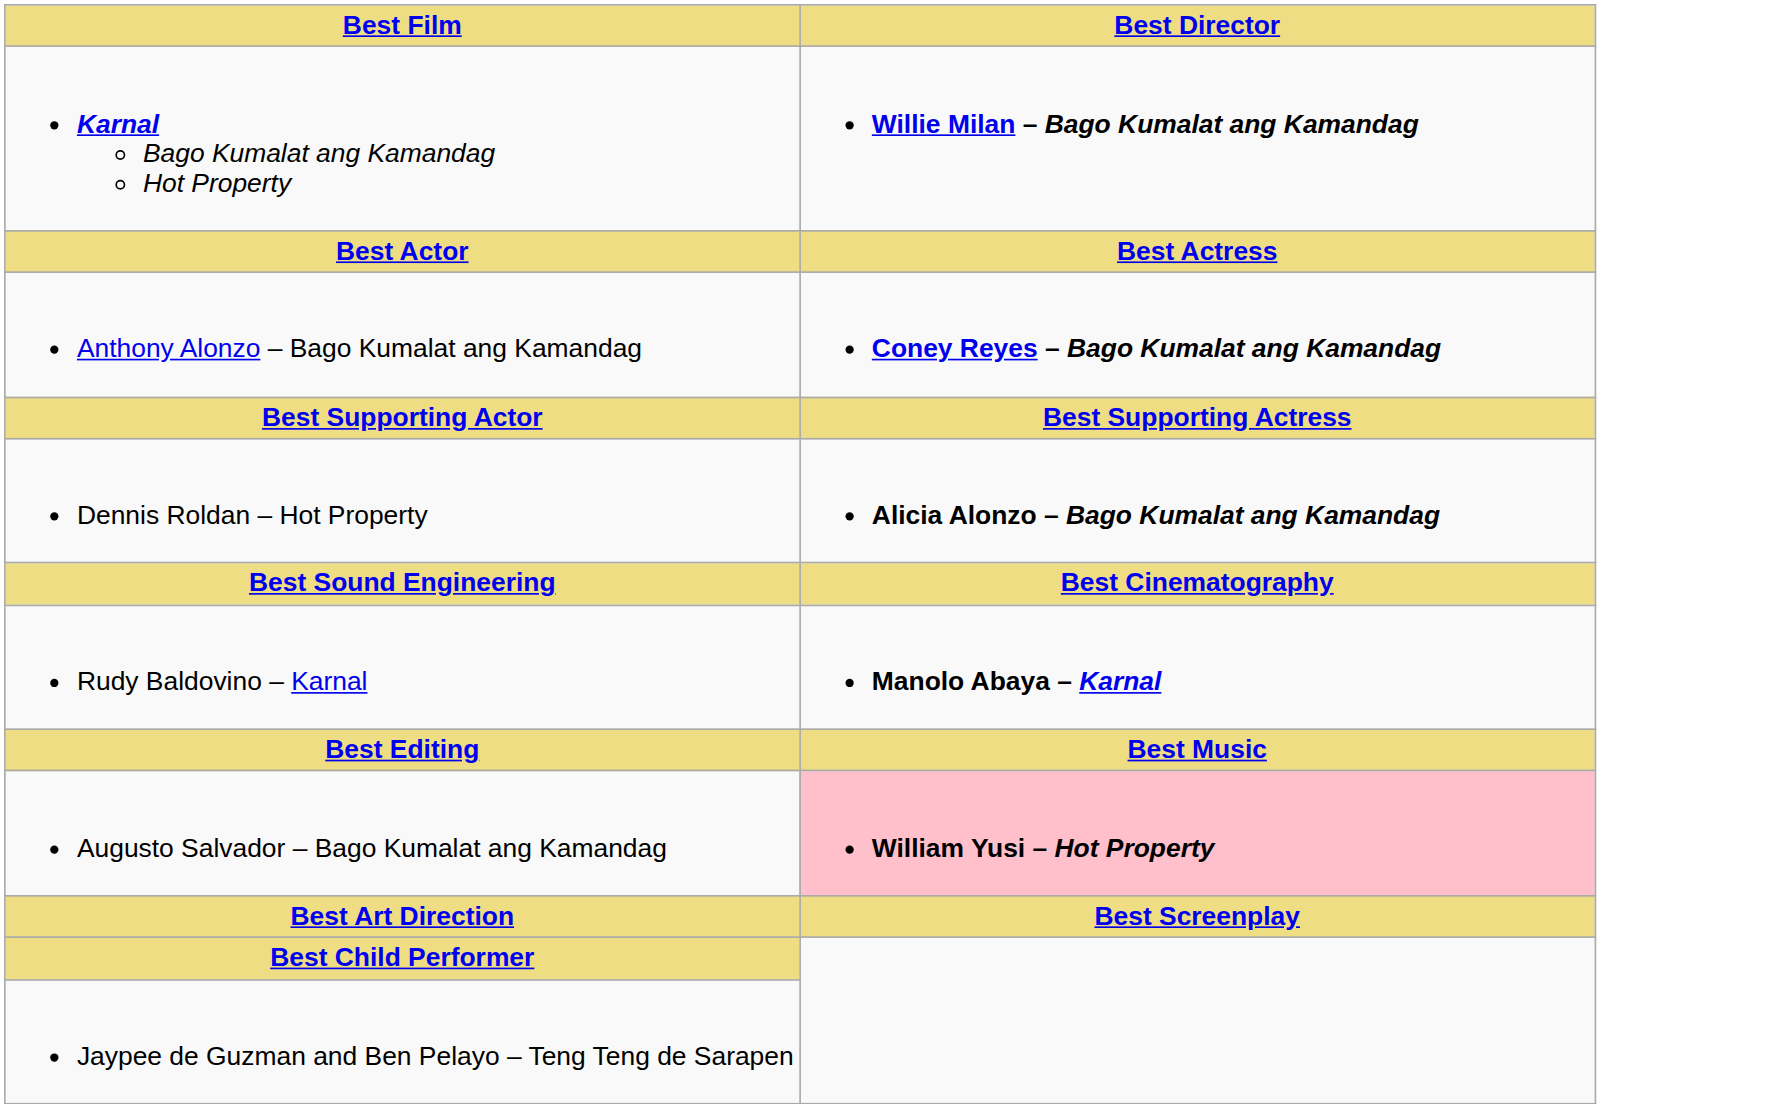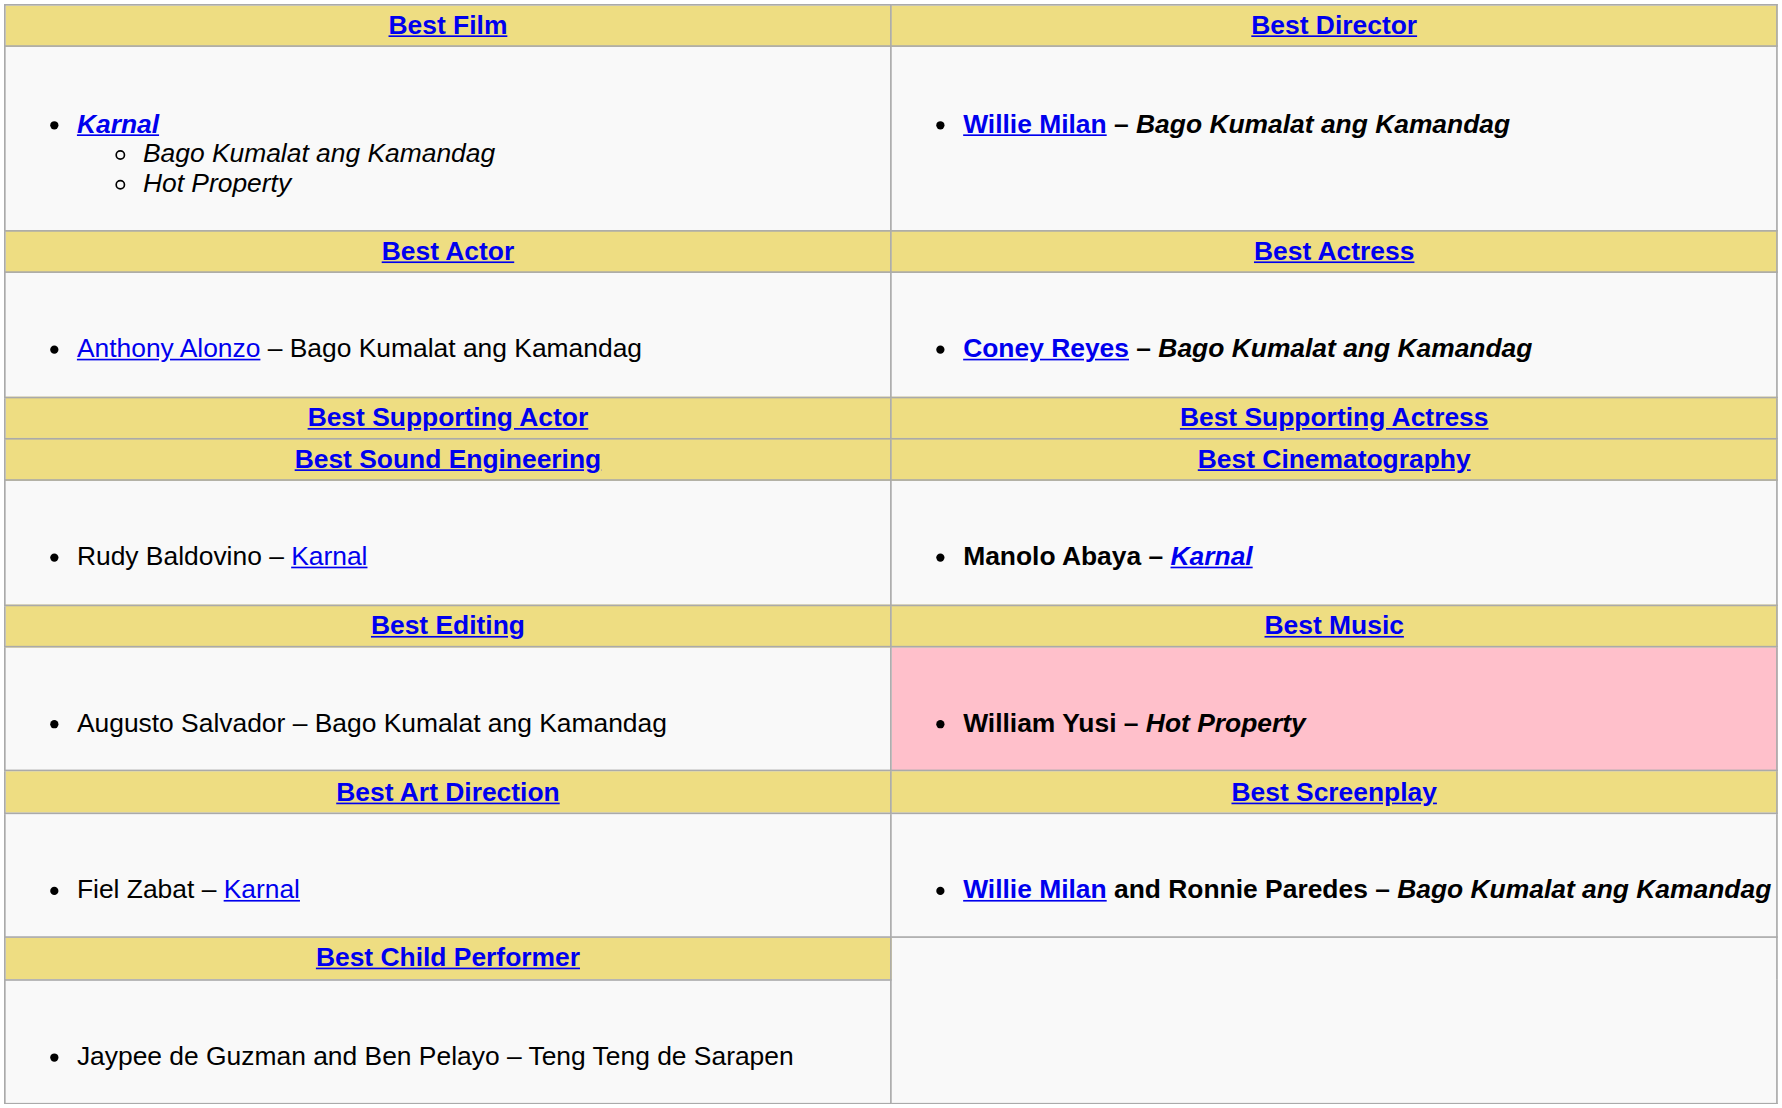- row: Dennis Roldan – Hot Property | Alicia Alonzo – Bago Kumalat ang Kamandag
+ row: Fiel Zabat – Karnal | Willie Milan and Ronnie Paredes – Bago Kumalat ang Kamandag
